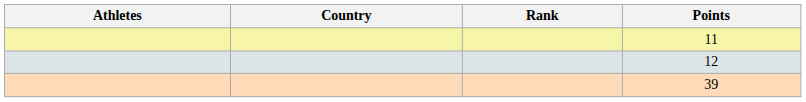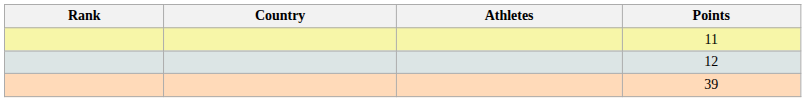columns swapped: Rank <-> Athletes
